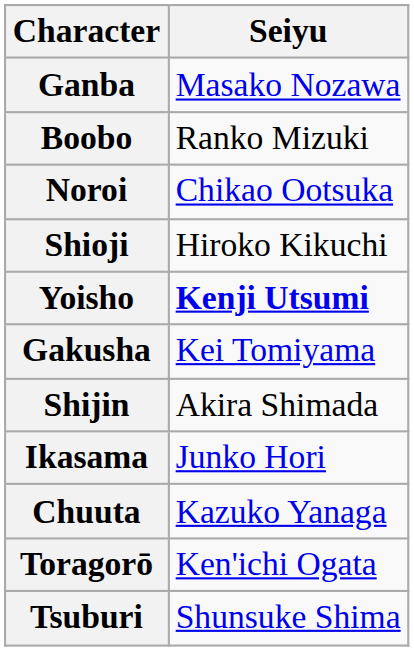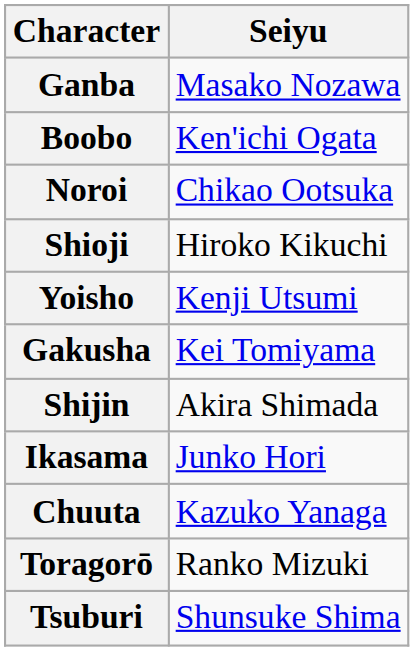Boobo | Seiyu: Ranko Mizuki -> Ken'ichi Ogata
Yoisho | Seiyu: bold -> normal
Toragorō | Seiyu: Ken'ichi Ogata -> Ranko Mizuki
